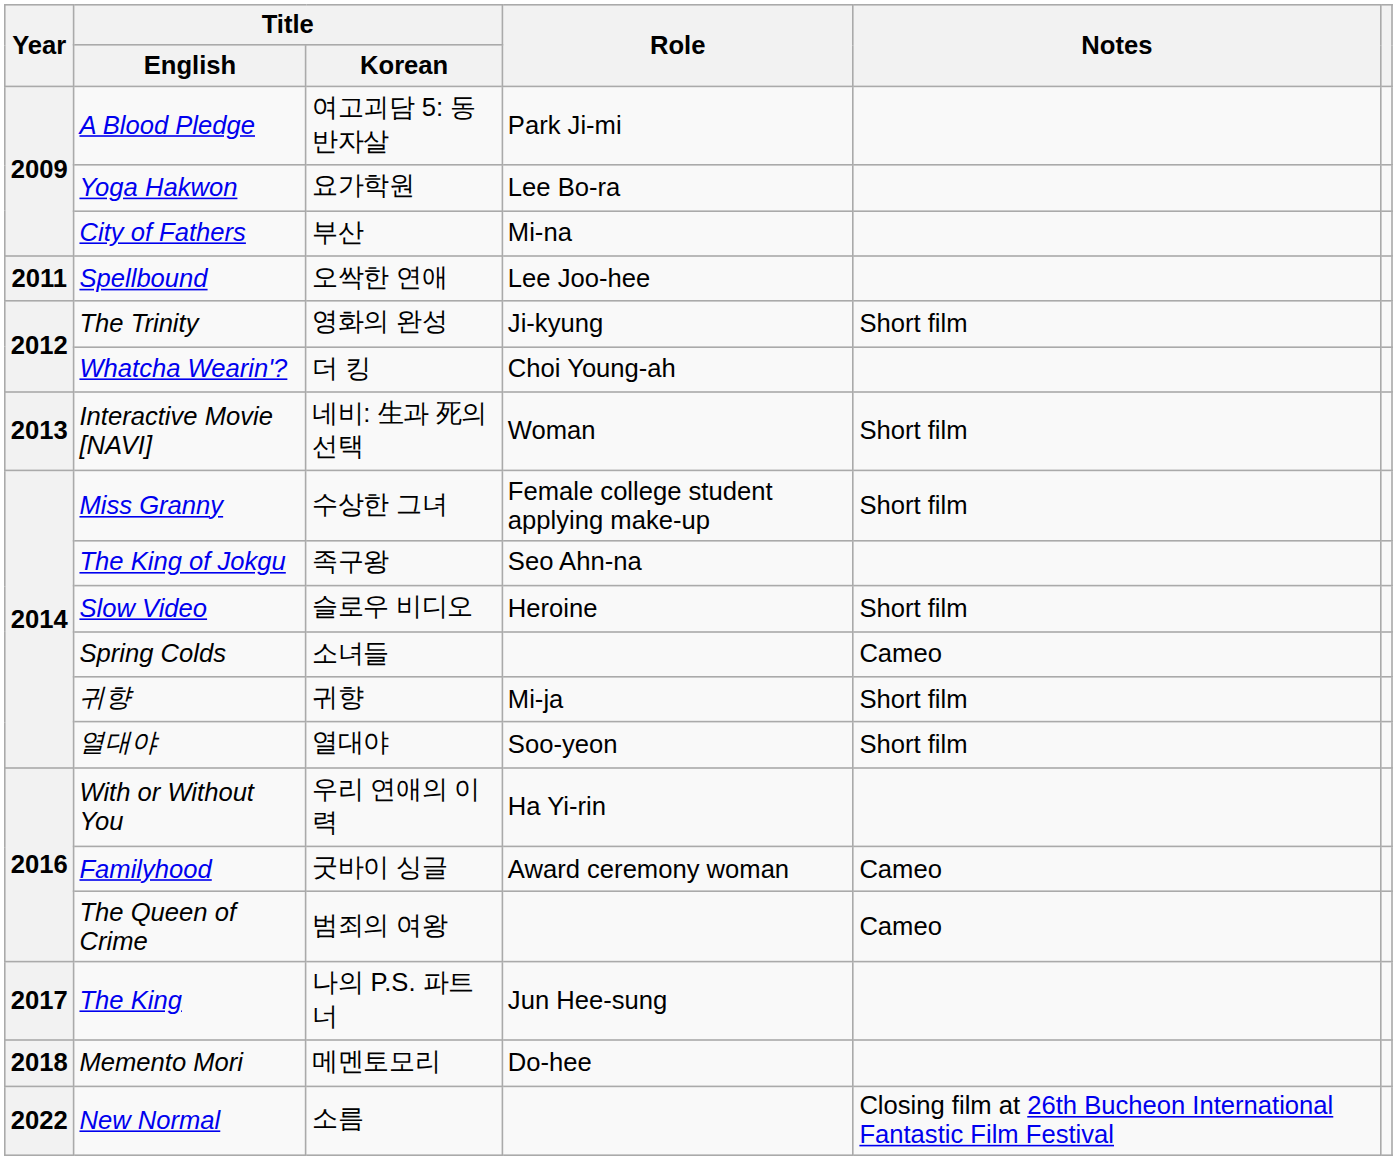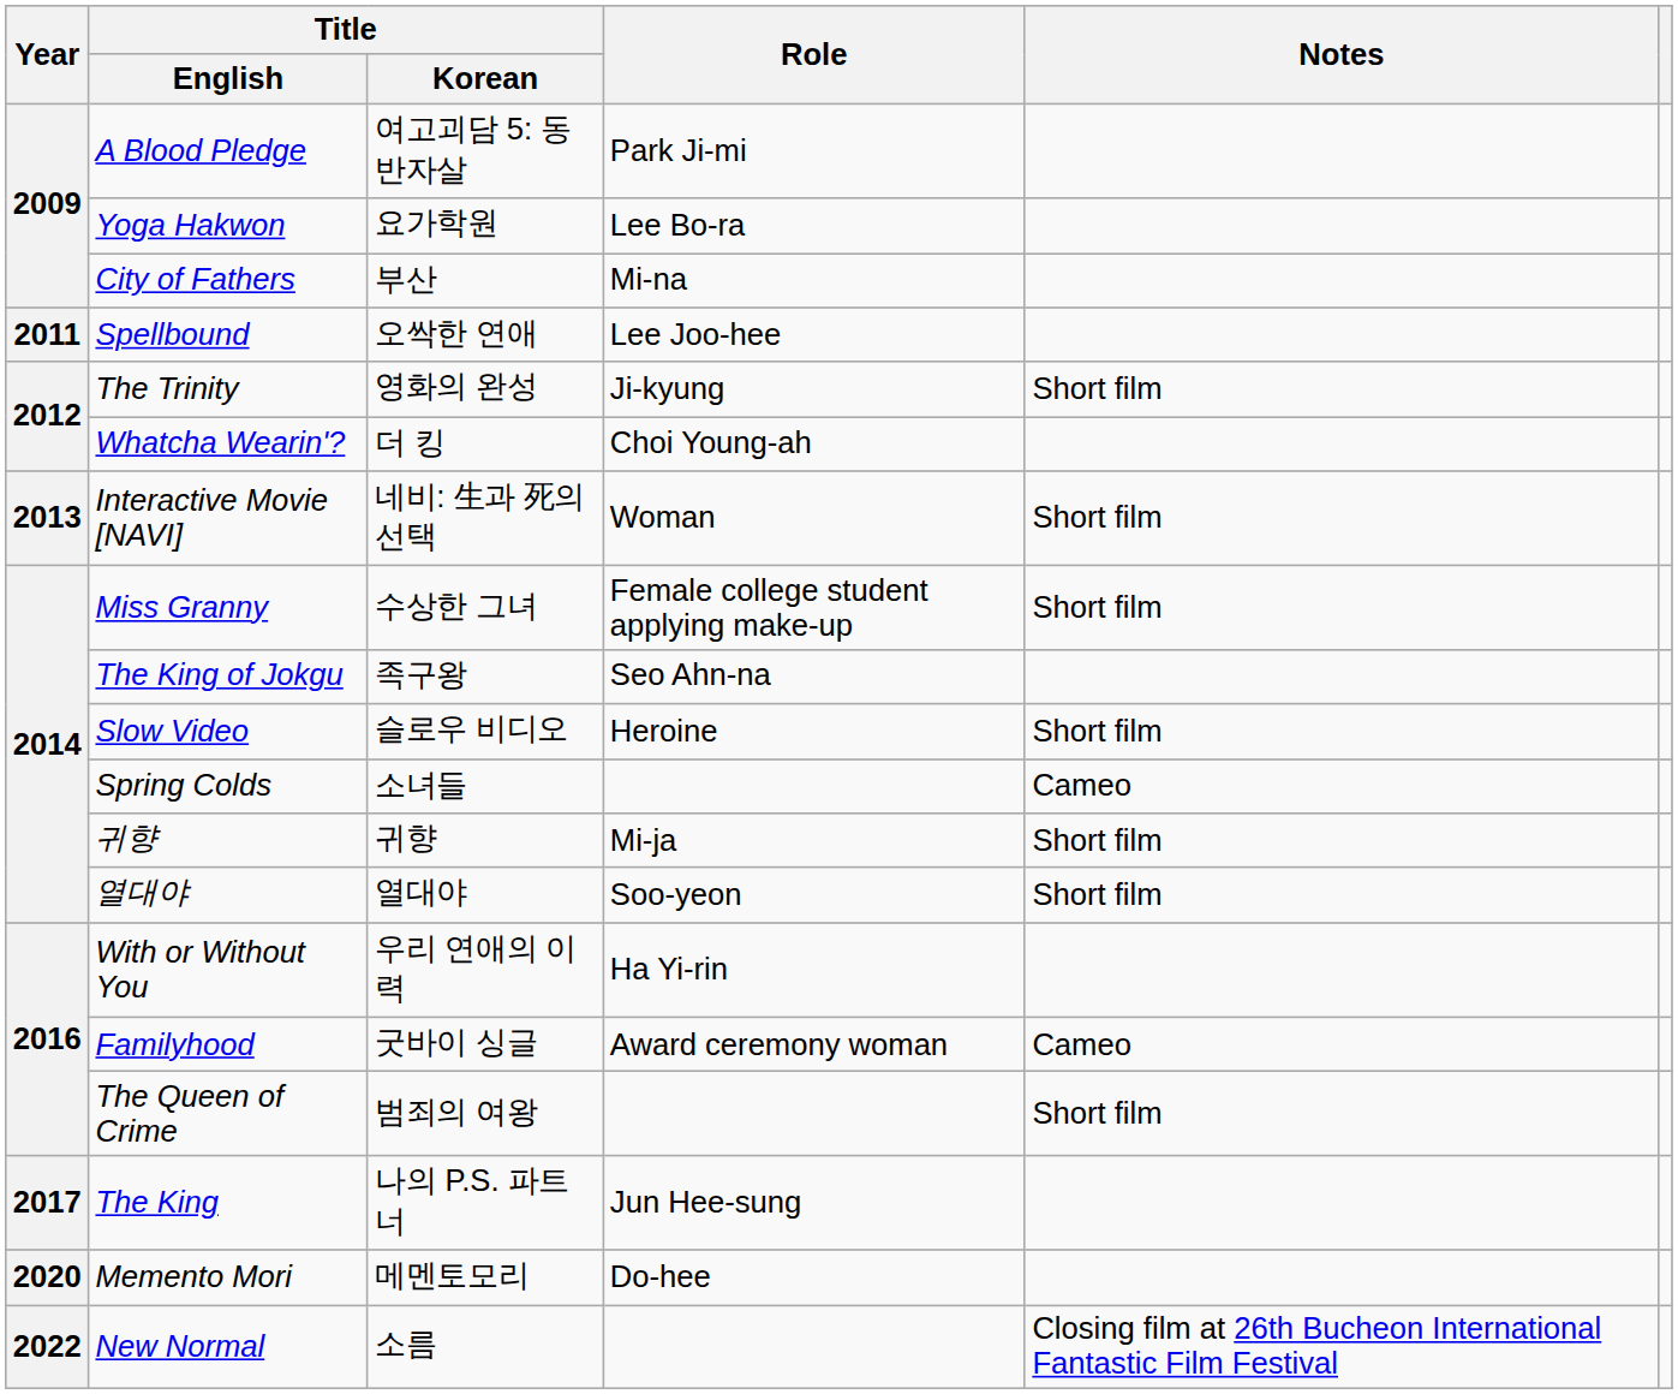The Queen of Crime | Notes: Cameo -> Short film
Memento Mori | Year: 2018 -> 2020
